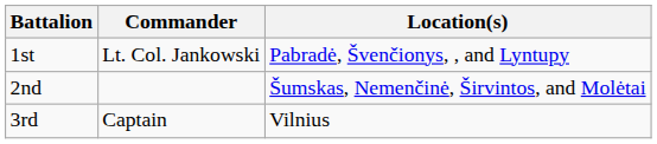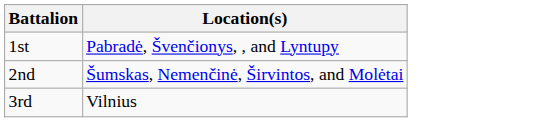- column: Commander | Lt. Col. Jankowski | Captain
